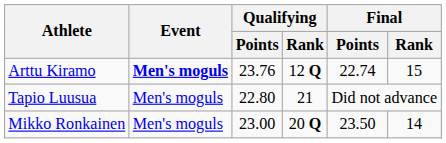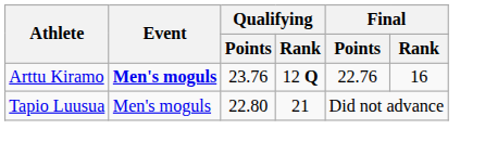Arttu Kiramo | Final / Points: 22.74 -> 22.76
Arttu Kiramo | Final / Rank: 15 -> 16
- row: Mikko Ronkainen | Men's moguls | 23.00 | 20 Q | 23.50 | 14
